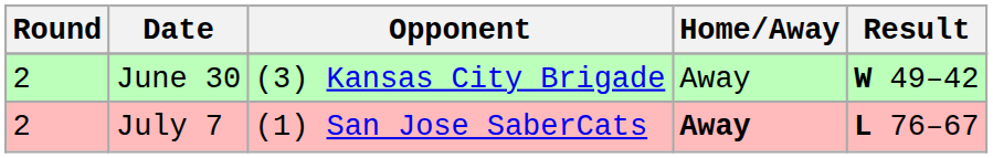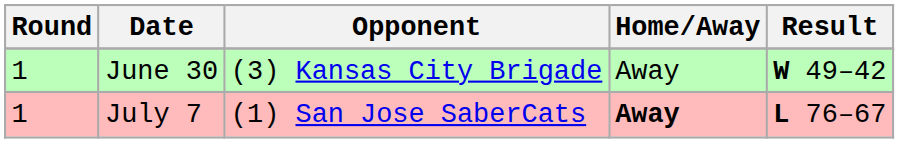June 30 | Round: 2 -> 1
July 7 | Round: 2 -> 1
